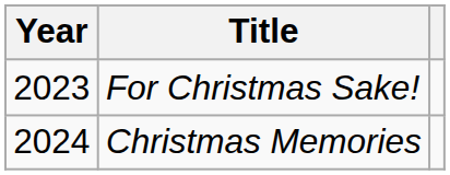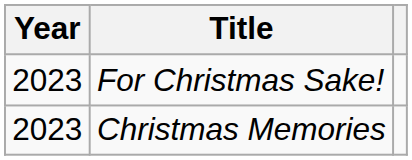Christmas Memories | Year: 2024 -> 2023
